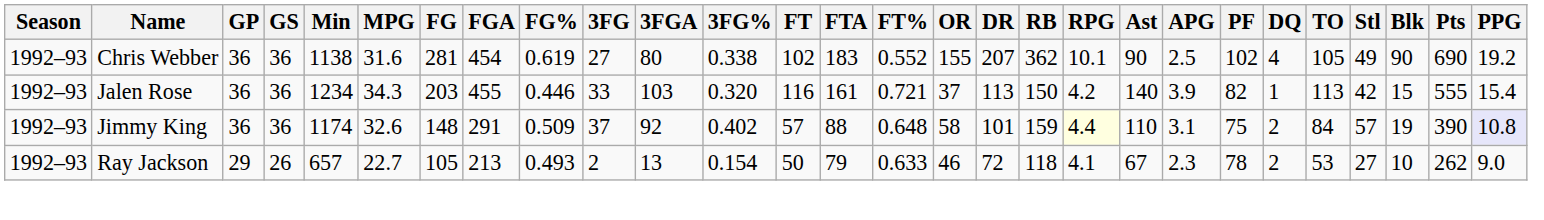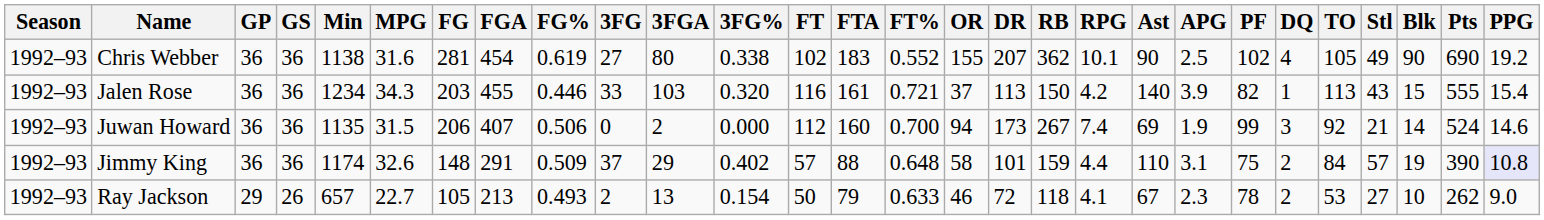Jalen Rose | Stl: 42 -> 43
+ row: 1992–93 | Juwan Howard | 36 | 36 | 1135 | 31.5 | 206 | 407 | 0.506 | 0 | 2 | 0.000 | 112 | 160 | 0.700 | 94 | 173 | 267 | 7.4 | 69 | 1.9 | 99 | 3 | 92 | 21 | 14 | 524 | 14.6
Jimmy King | 3FGA: 92 -> 29
Jimmy King | RPG: lightyellow background -> no background
